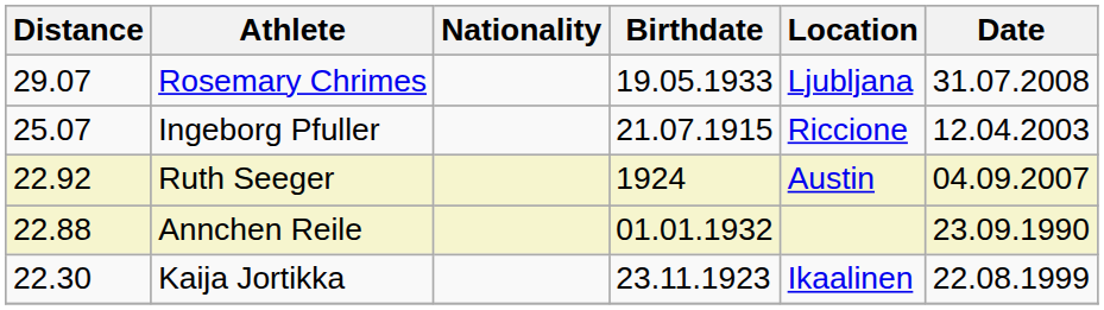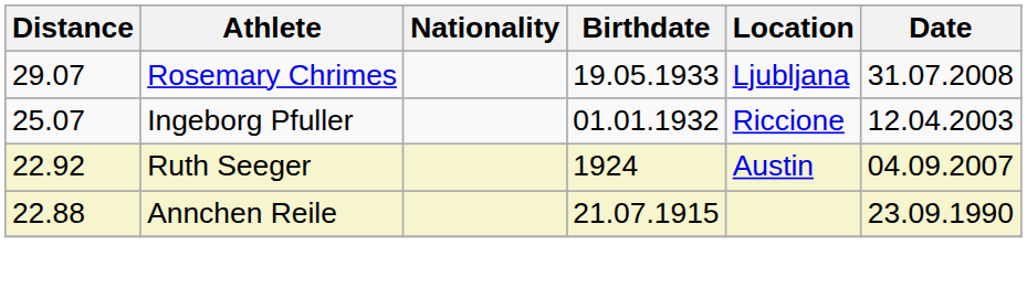Ingeborg Pfuller | Birthdate: 21.07.1915 -> 01.01.1932
Annchen Reile | Birthdate: 01.01.1932 -> 21.07.1915
- row: 22.30 | Kaija Jortikka | 23.11.1923 | Ikaalinen | 22.08.1999
